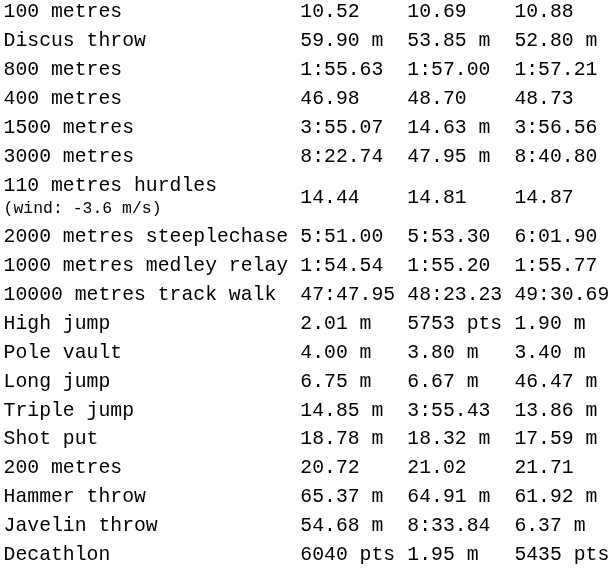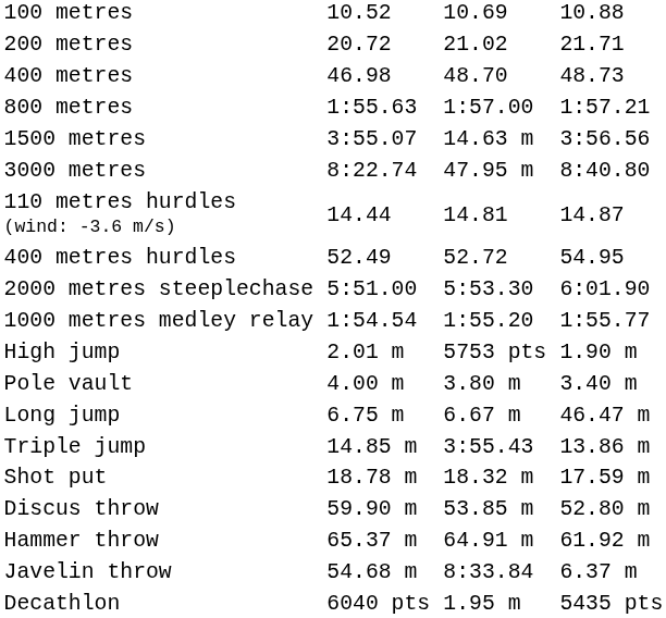rows swapped: 200 metres <-> Discus throw
rows swapped: 400 metres <-> 800 metres
+ row: 400 metres hurdles | 52.49 | 52.72 | 54.95
- row: 10000 metres track walk | 47:47.95 | 48:23.23 | 49:30.69
